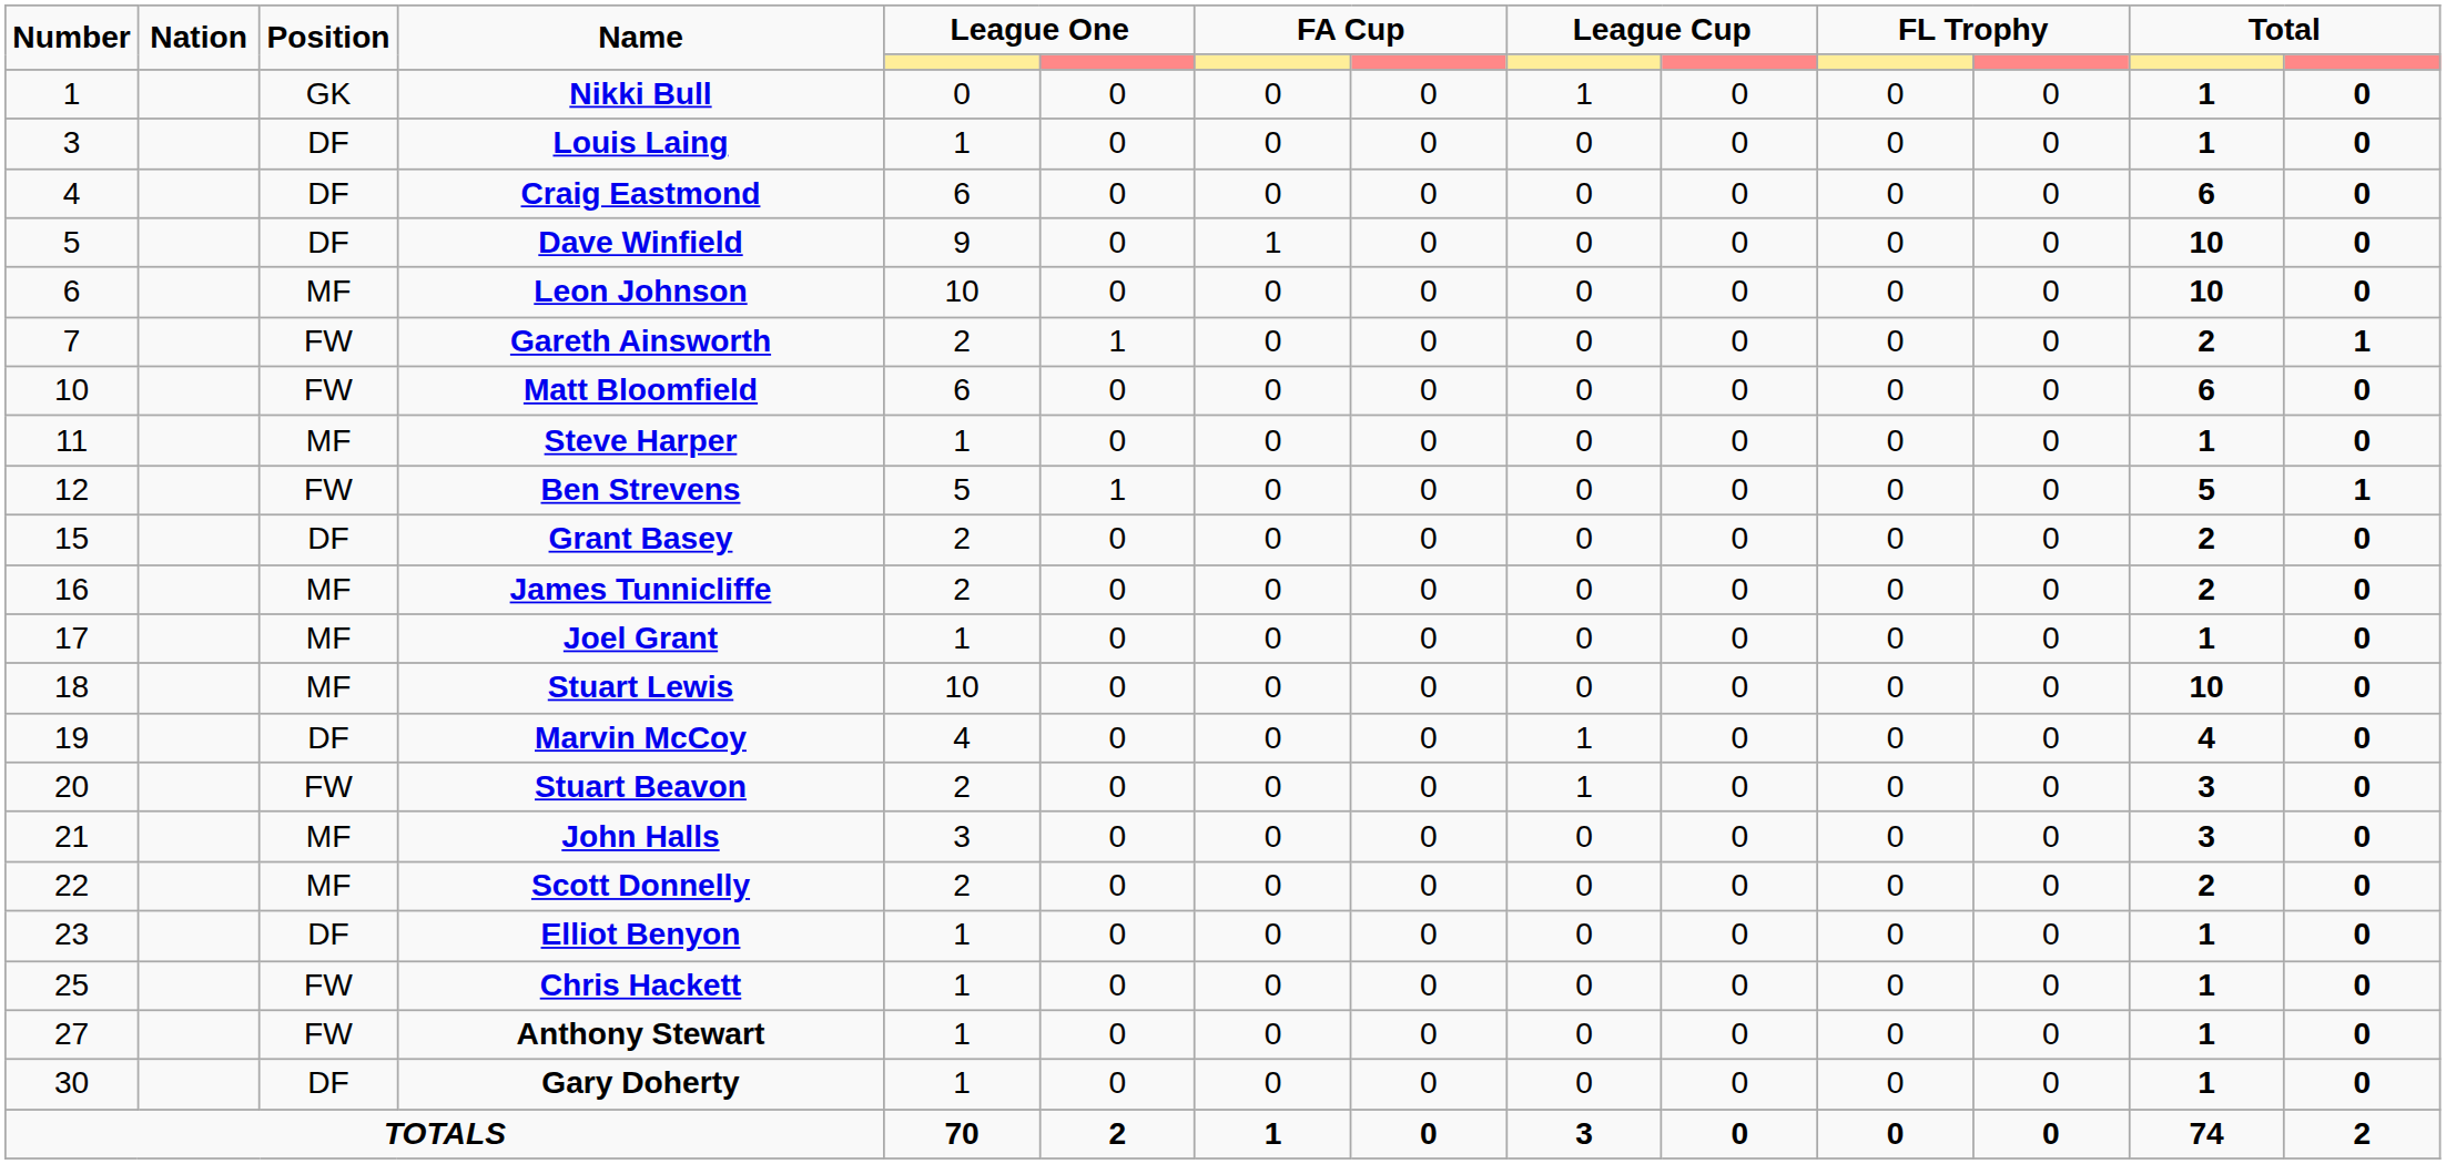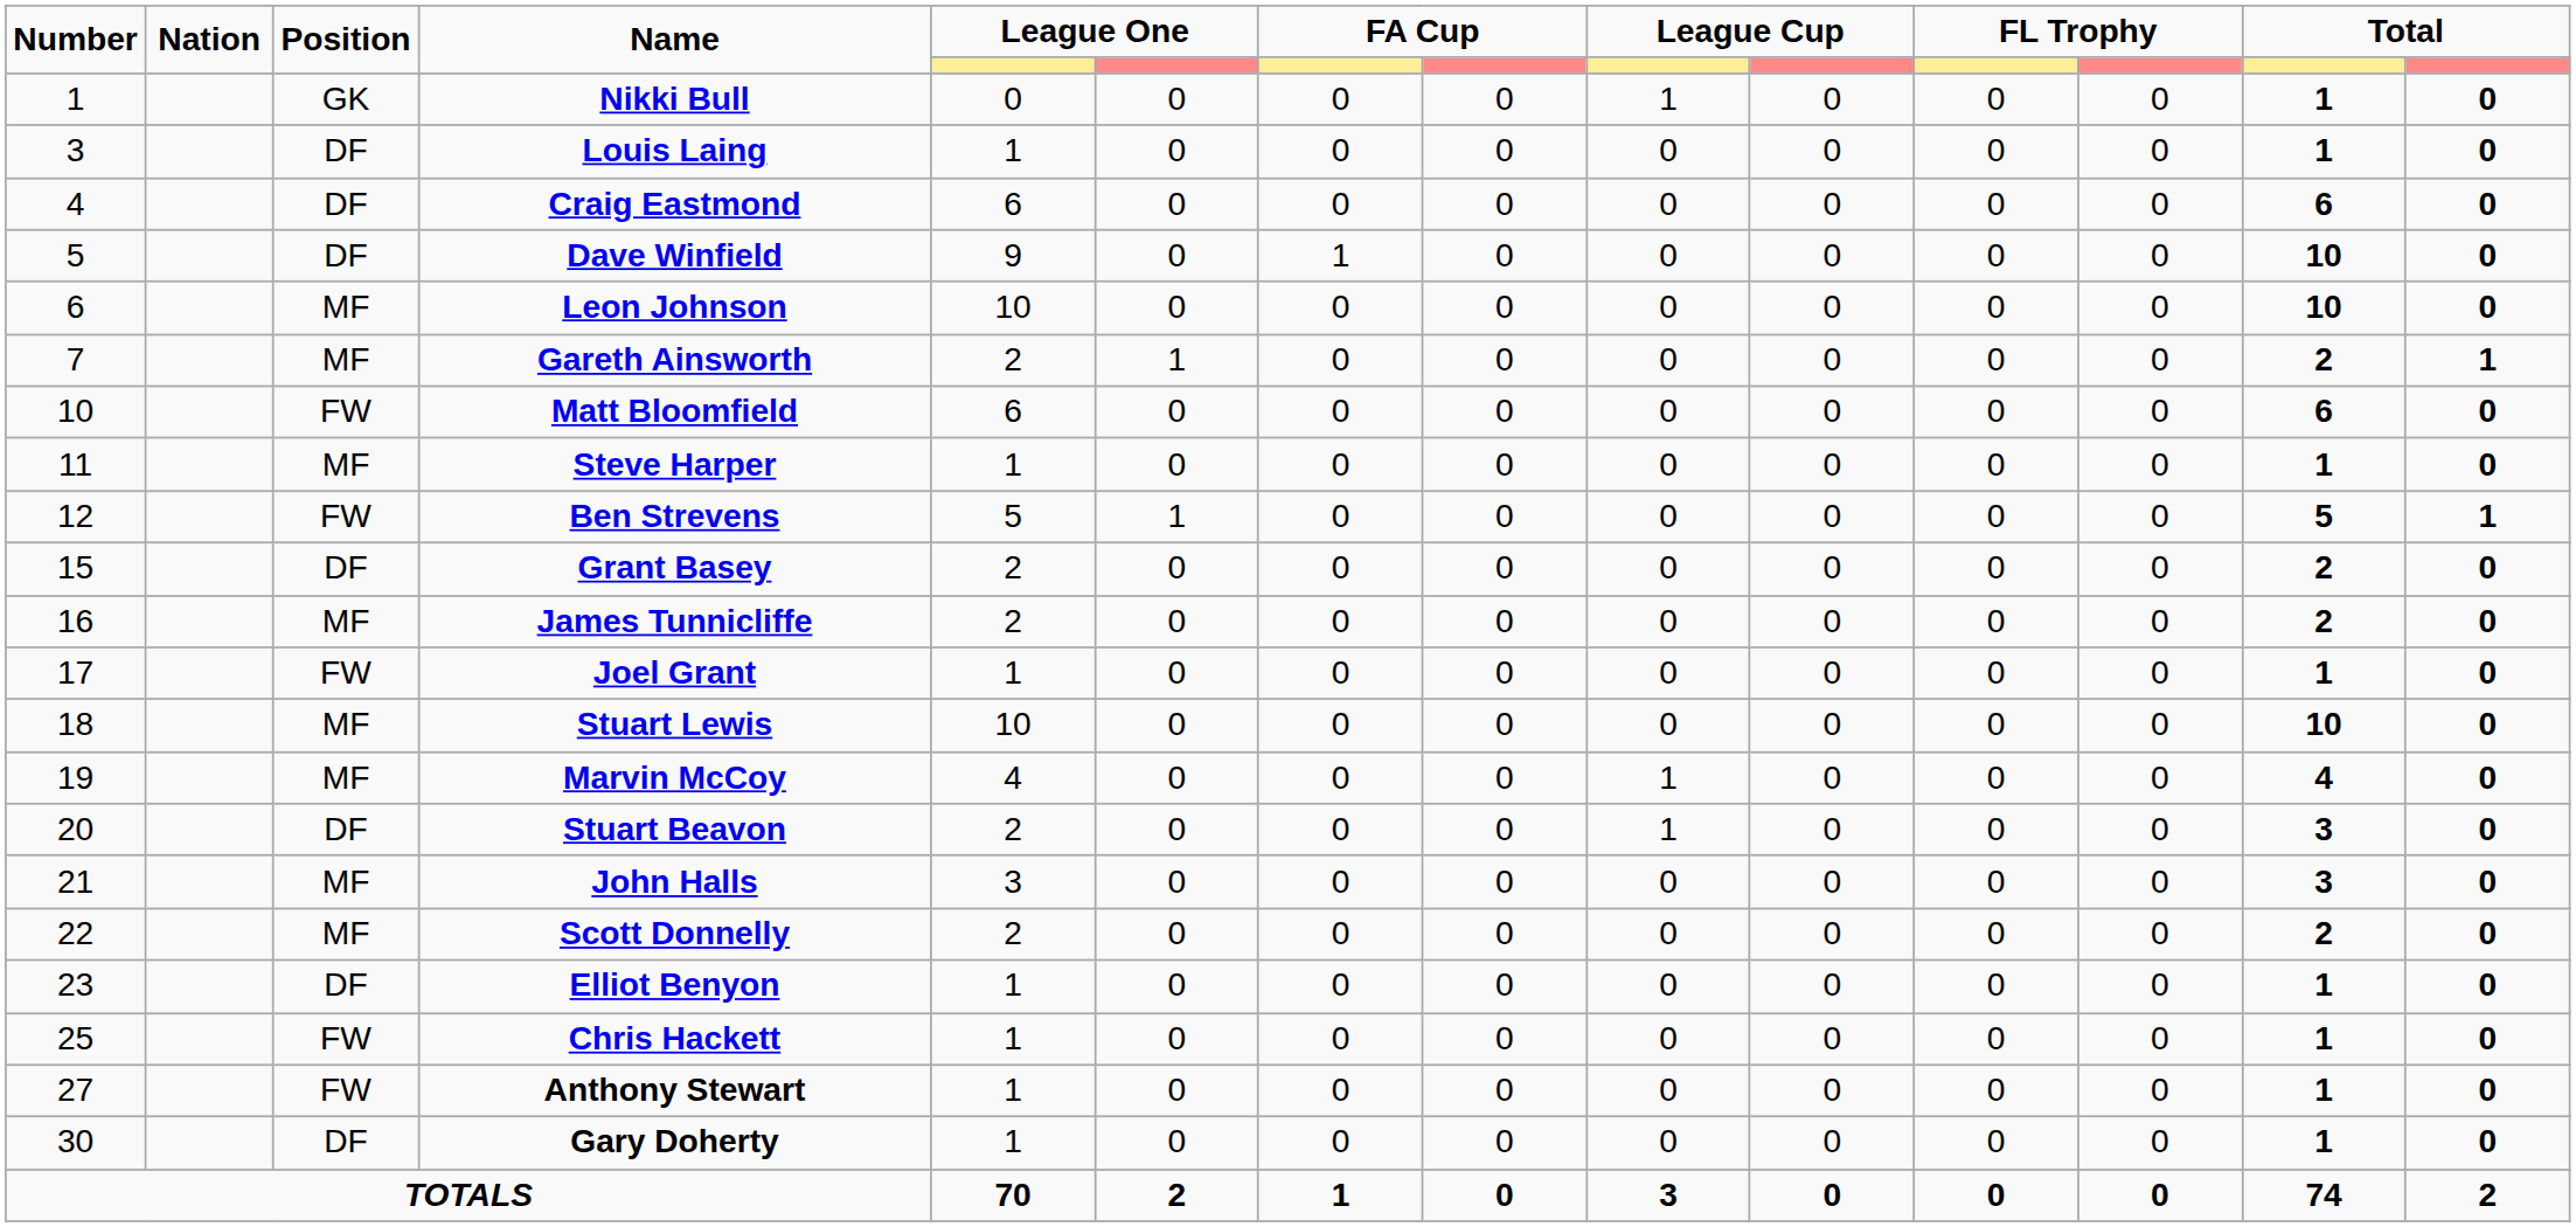Gareth Ainsworth | Position: FW -> MF
Joel Grant | Position: MF -> FW
Marvin McCoy | Position: DF -> MF
Stuart Beavon | Position: FW -> DF
